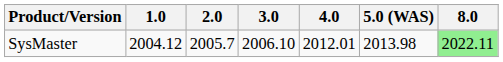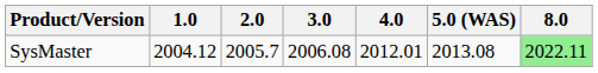SysMaster | 3.0: 2006.10 -> 2006.08
SysMaster | 5.0 (WAS): 2013.98 -> 2013.08
